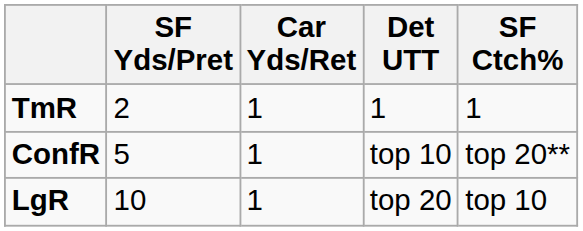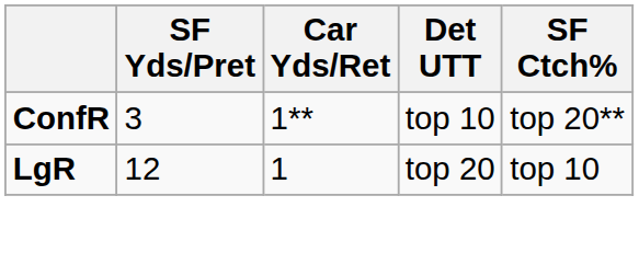- row: TmR | 2 | 1 | 1 | 1
ConfR | SF Yds/Pret: 5 -> 3
ConfR | Car Yds/Ret: 1 -> 1**
LgR | SF Yds/Pret: 10 -> 12
